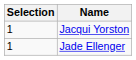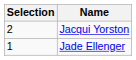Jacqui Yorston | Selection: 1 -> 2
